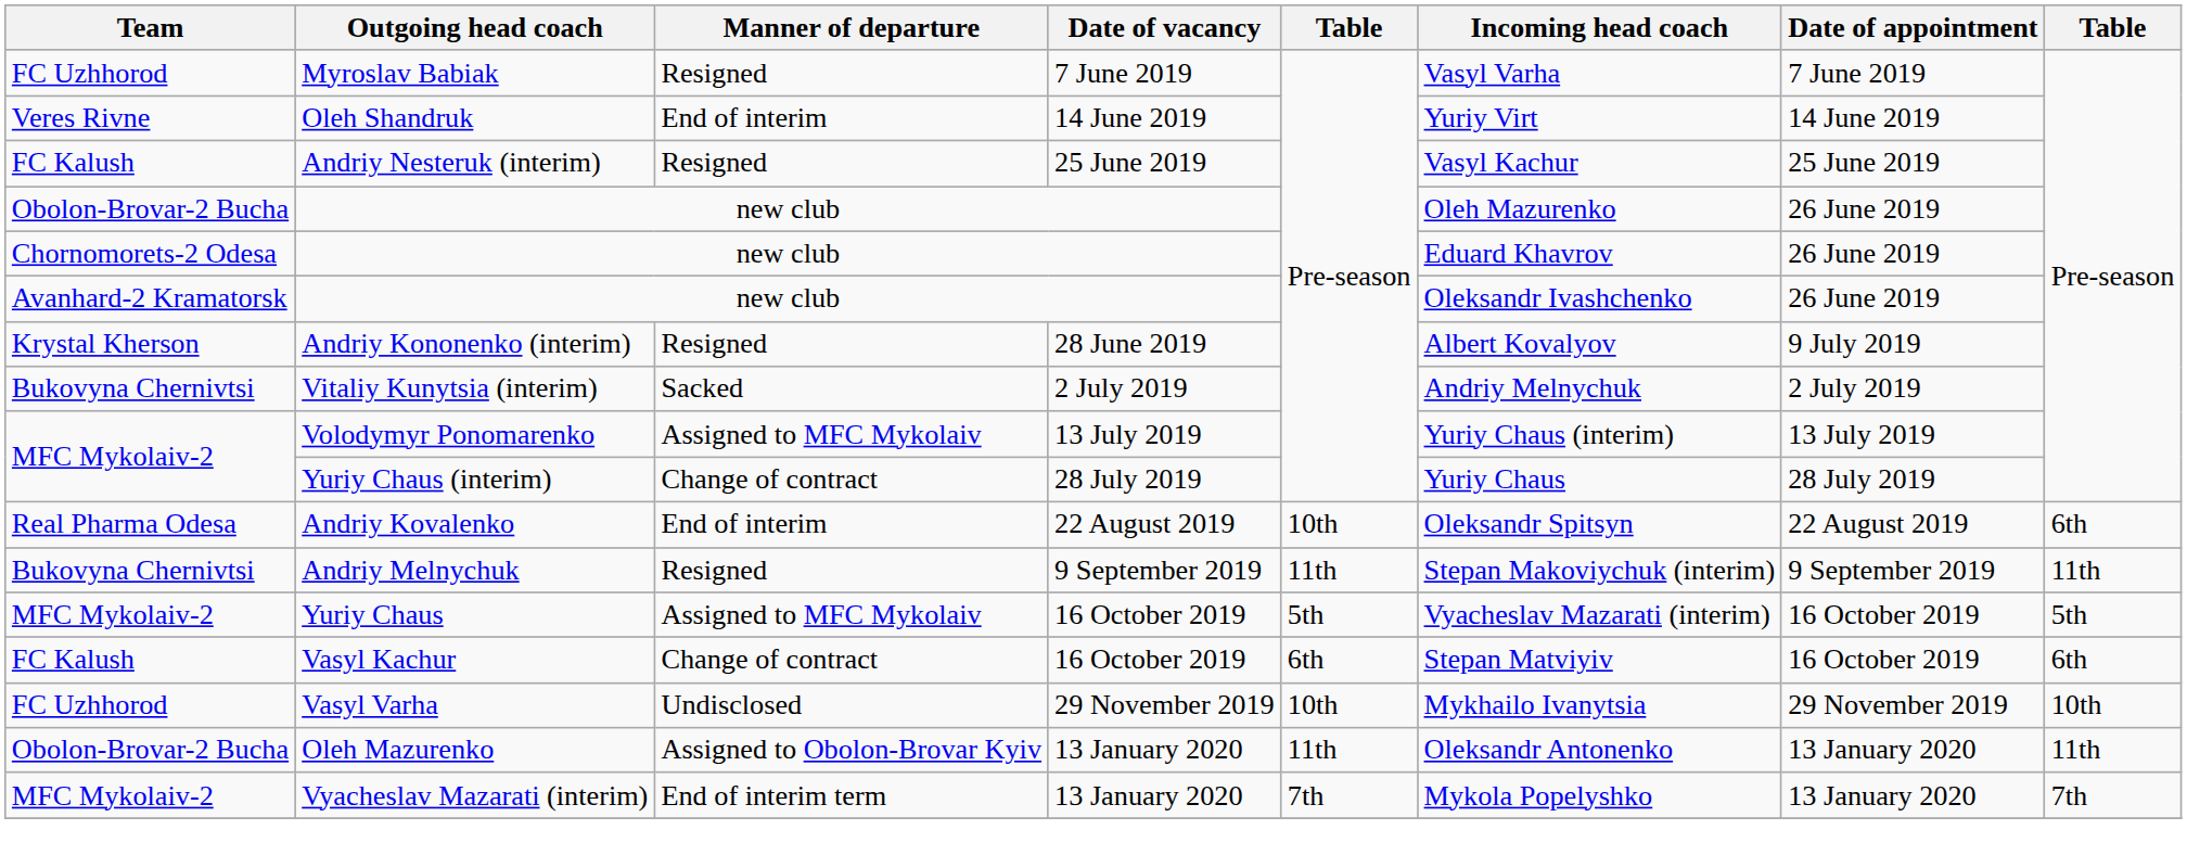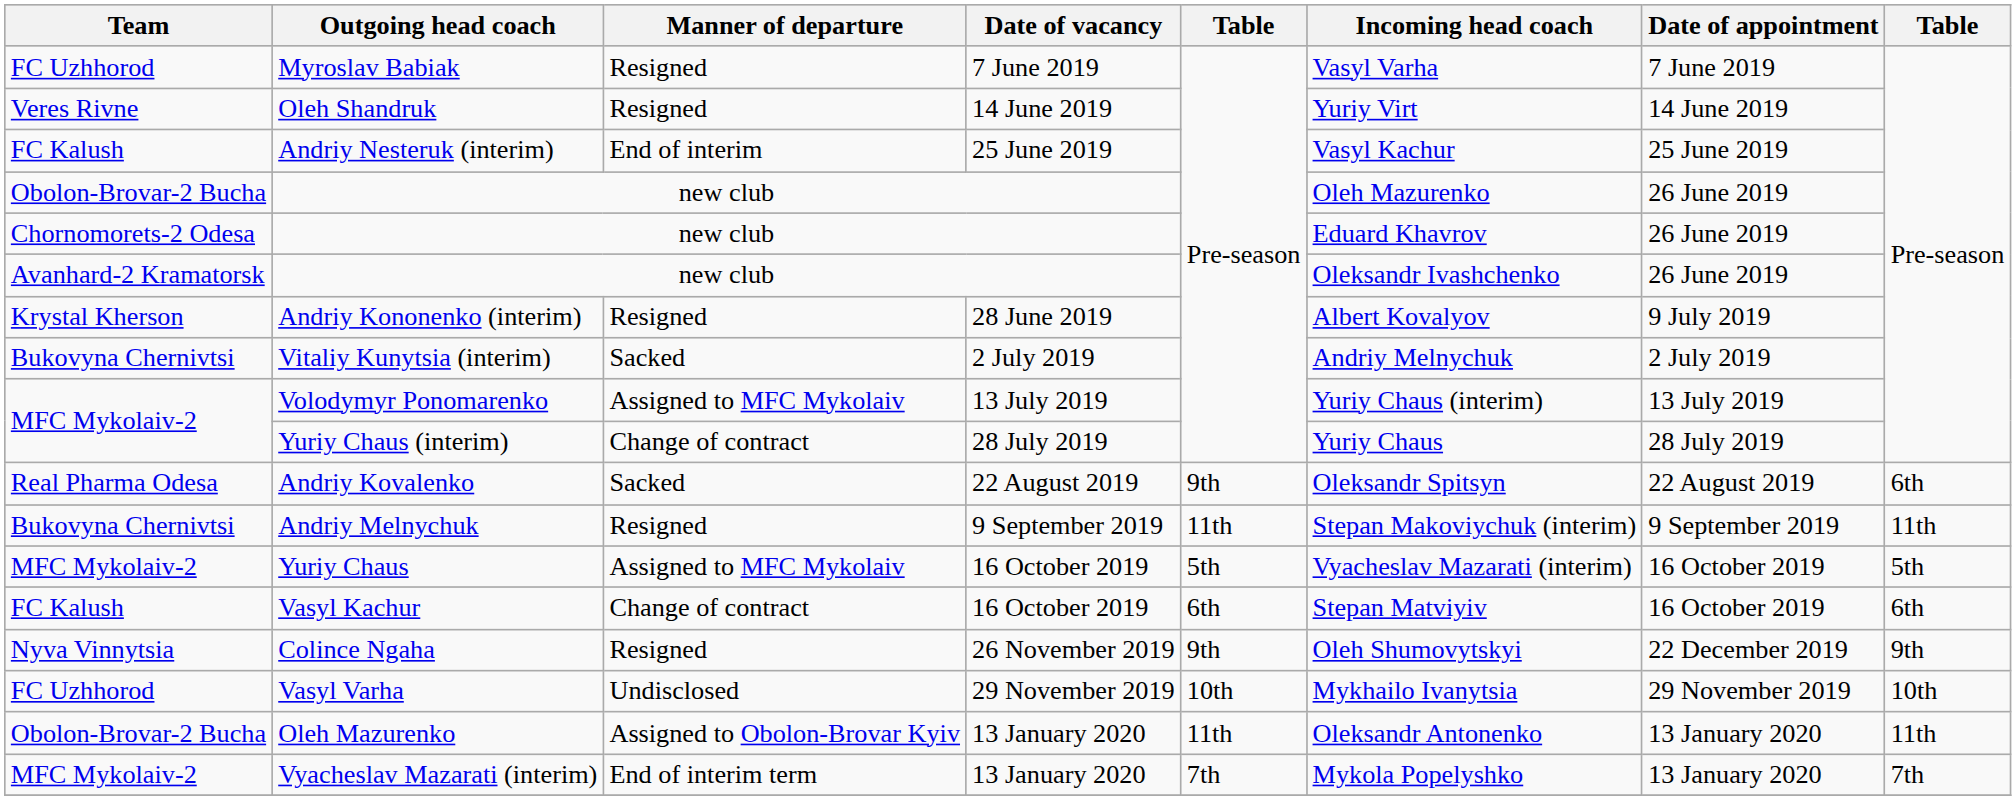Oleh Shandruk | Manner of departure: End of interim -> Resigned
Andriy Nesteruk (interim) | Manner of departure: Resigned -> End of interim
Andriy Kovalenko | Manner of departure: End of interim -> Sacked
Andriy Kovalenko | column 5: 10th -> 9th
+ row: Nyva Vinnytsia | Colince Ngaha | Resigned | 26 November 2019 | 9th | Oleh Shumovytskyi | 22 December 2019 | 9th
